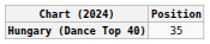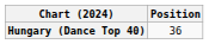Hungary (Dance Top 40) | Position: 35 -> 36
